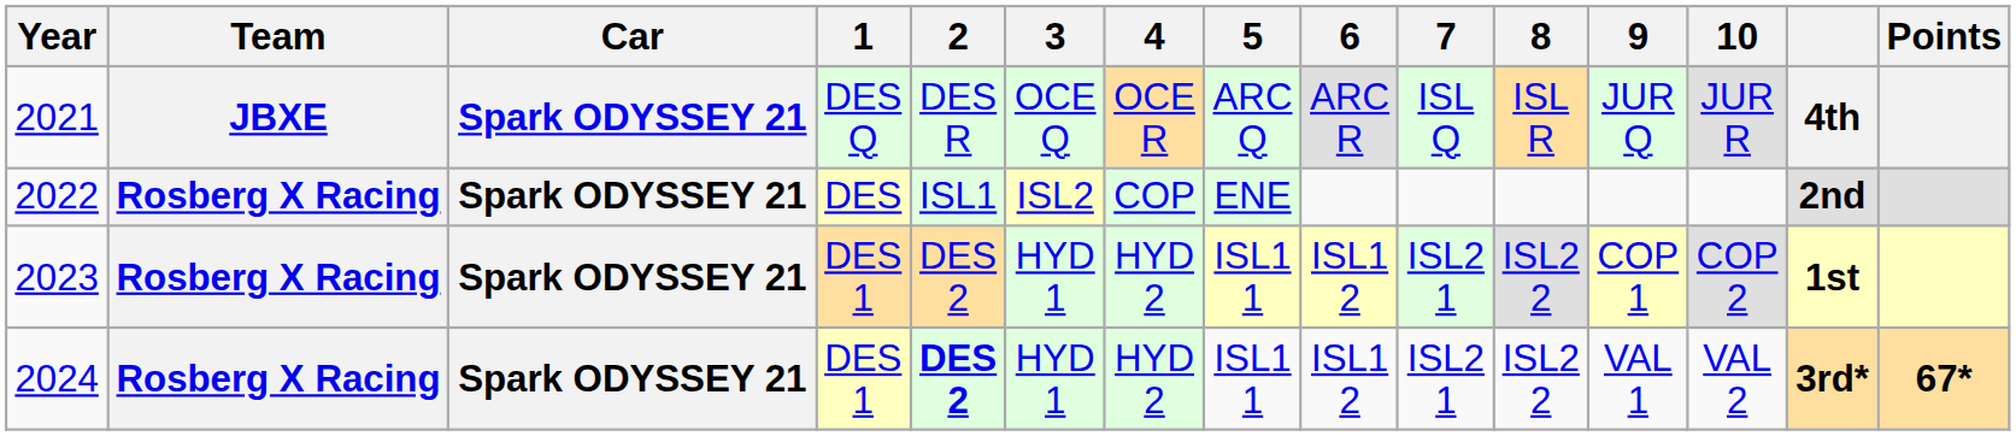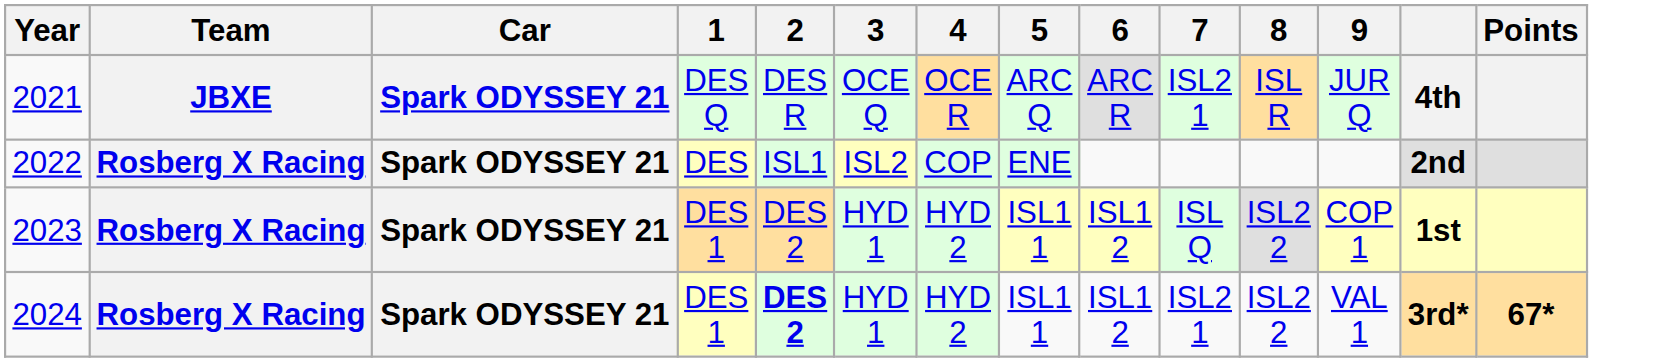- column: 10 | JUR R | COP 2 | VAL 2
2021 | 7: ISL Q -> ISL2 1
2023 | 7: ISL2 1 -> ISL Q
